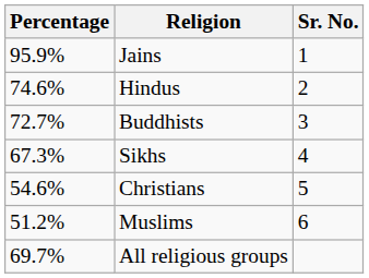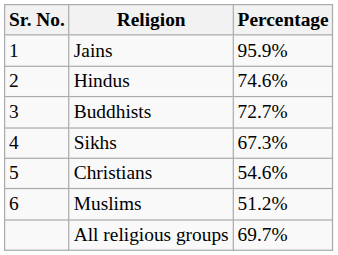columns swapped: Sr. No. <-> Percentage
